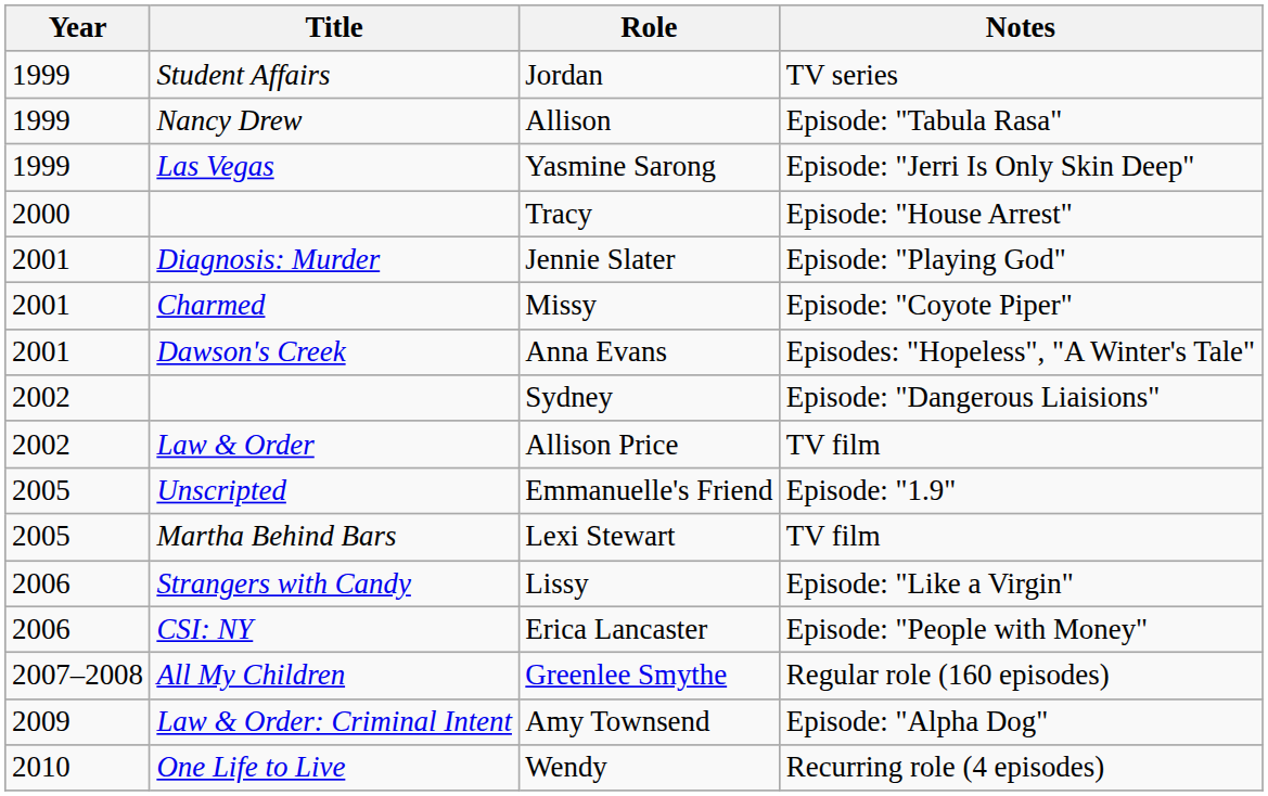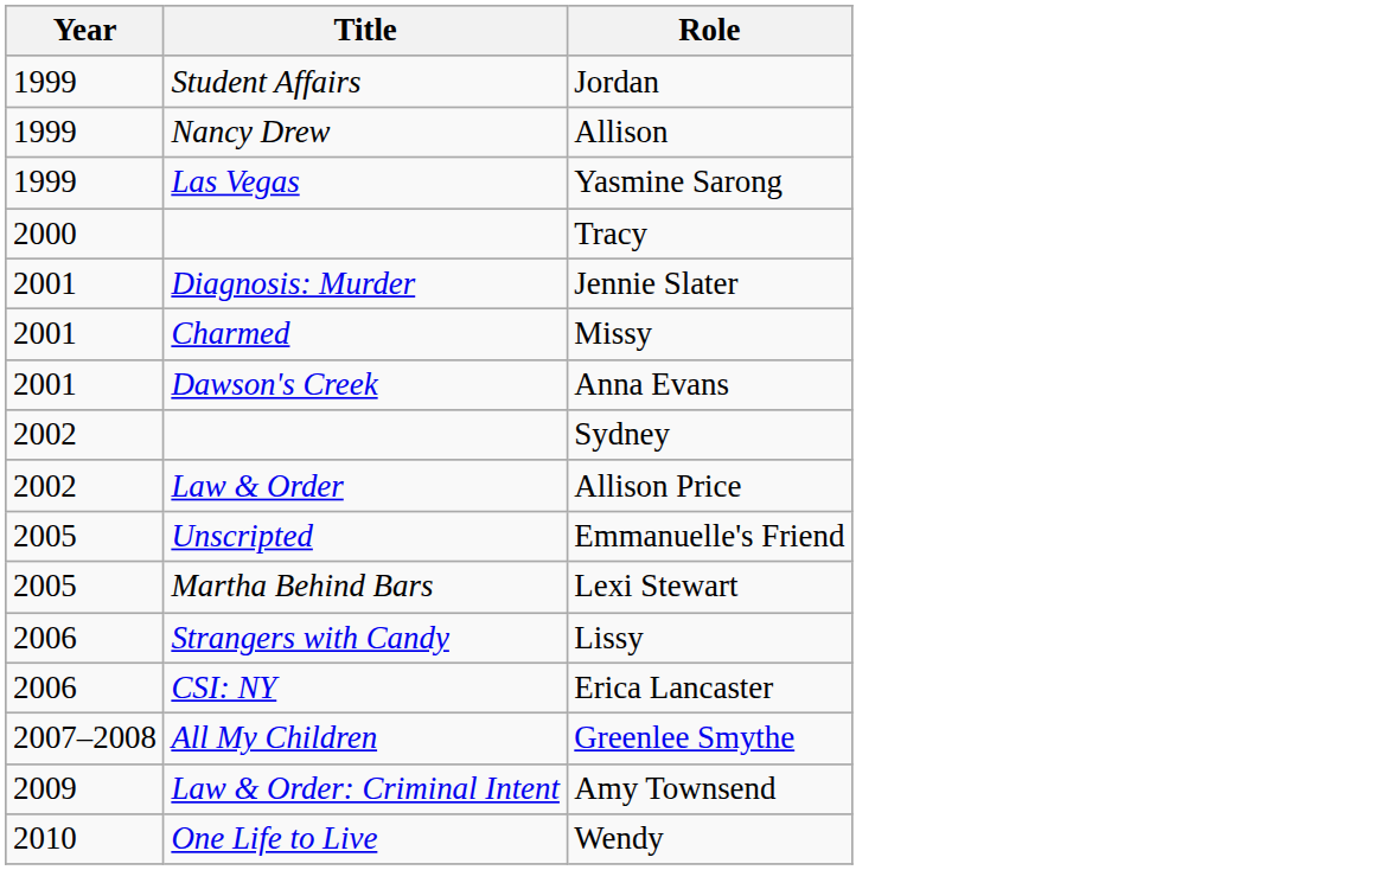- column: Notes | TV series | Episode: "Tabula Rasa" | Episode: "Jerri Is Only Skin Deep" | Episode: "House Arrest" | Episode: "Playing God" | Episode: "Coyote Piper" | Episodes: "Hopeless", "A Winter's Tale" | Episode: "Dangerous Liaisions" | TV film | Episode: "1.9" | TV film | Episode: "Like a Virgin" | Episode: "People with Money" | Regular role (160 episodes) | Episode: "Alpha Dog" | Recurring role (4 episodes)
